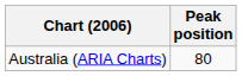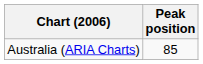Australia (ARIA Charts) | Peak position: 80 -> 85
